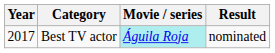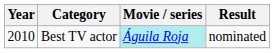Best TV actor | Year: 2017 -> 2010
